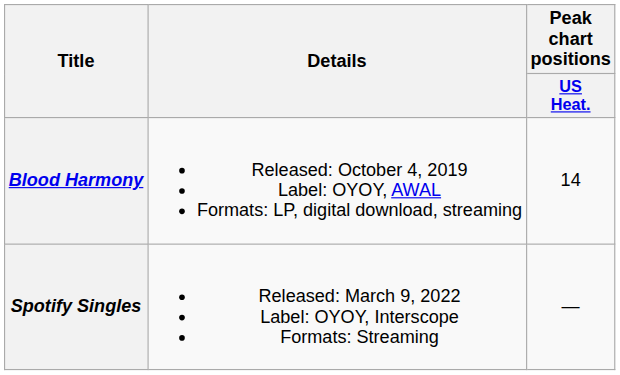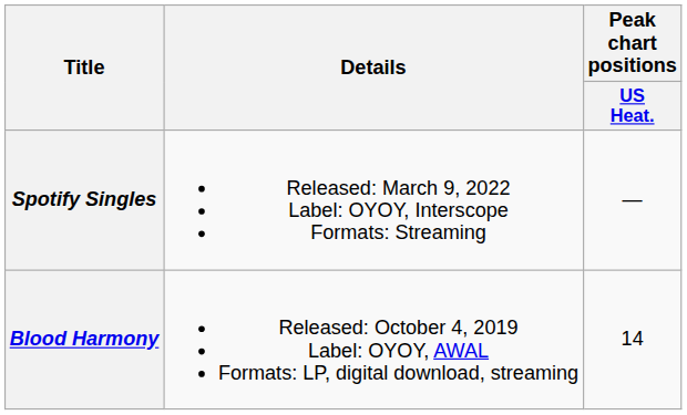rows swapped: Blood Harmony <-> Spotify Singles
